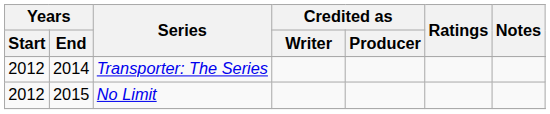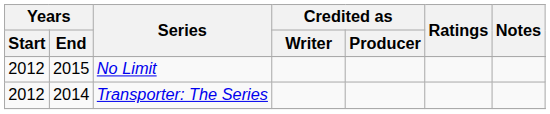rows swapped: Transporter: The Series <-> No Limit
